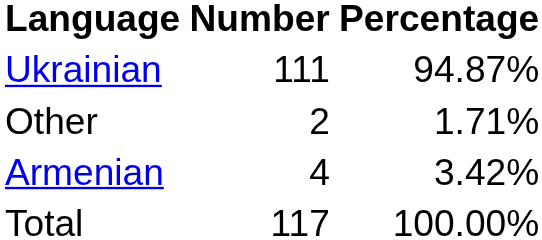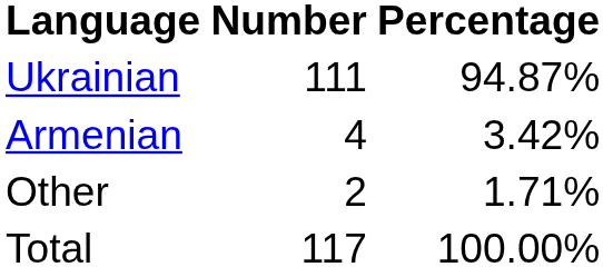rows swapped: Armenian <-> Other
